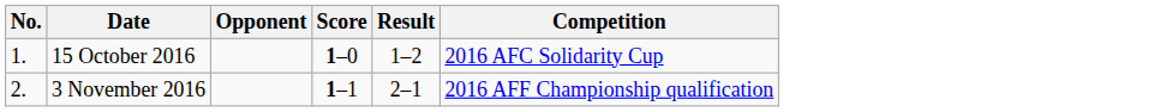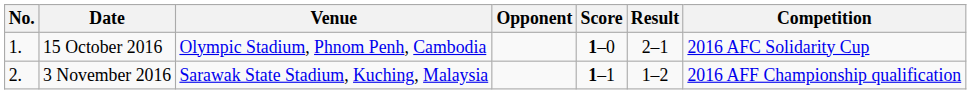+ column: Venue | Olympic Stadium, Phnom Penh, Cambodia | Sarawak State Stadium, Kuching, Malaysia
15 October 2016 | Result: 1–2 -> 2–1
3 November 2016 | Result: 2–1 -> 1–2
